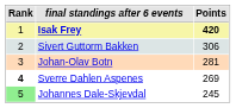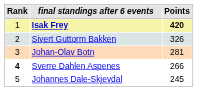Sivert Guttorm Bakken | Points: 306 -> 326
Sverre Dahlen Aspenes | Points: 269 -> 266
Johannes Dale-Skjevdal | Rank: lightgreen background -> no background
